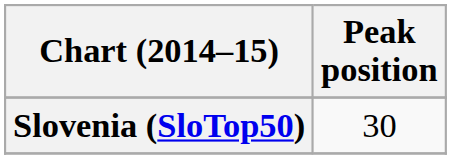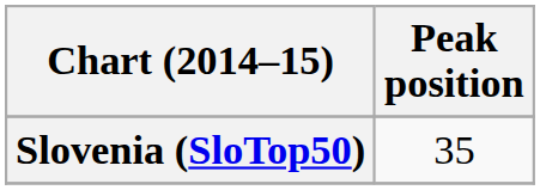Slovenia (SloTop50) | Peak position: 30 -> 35
